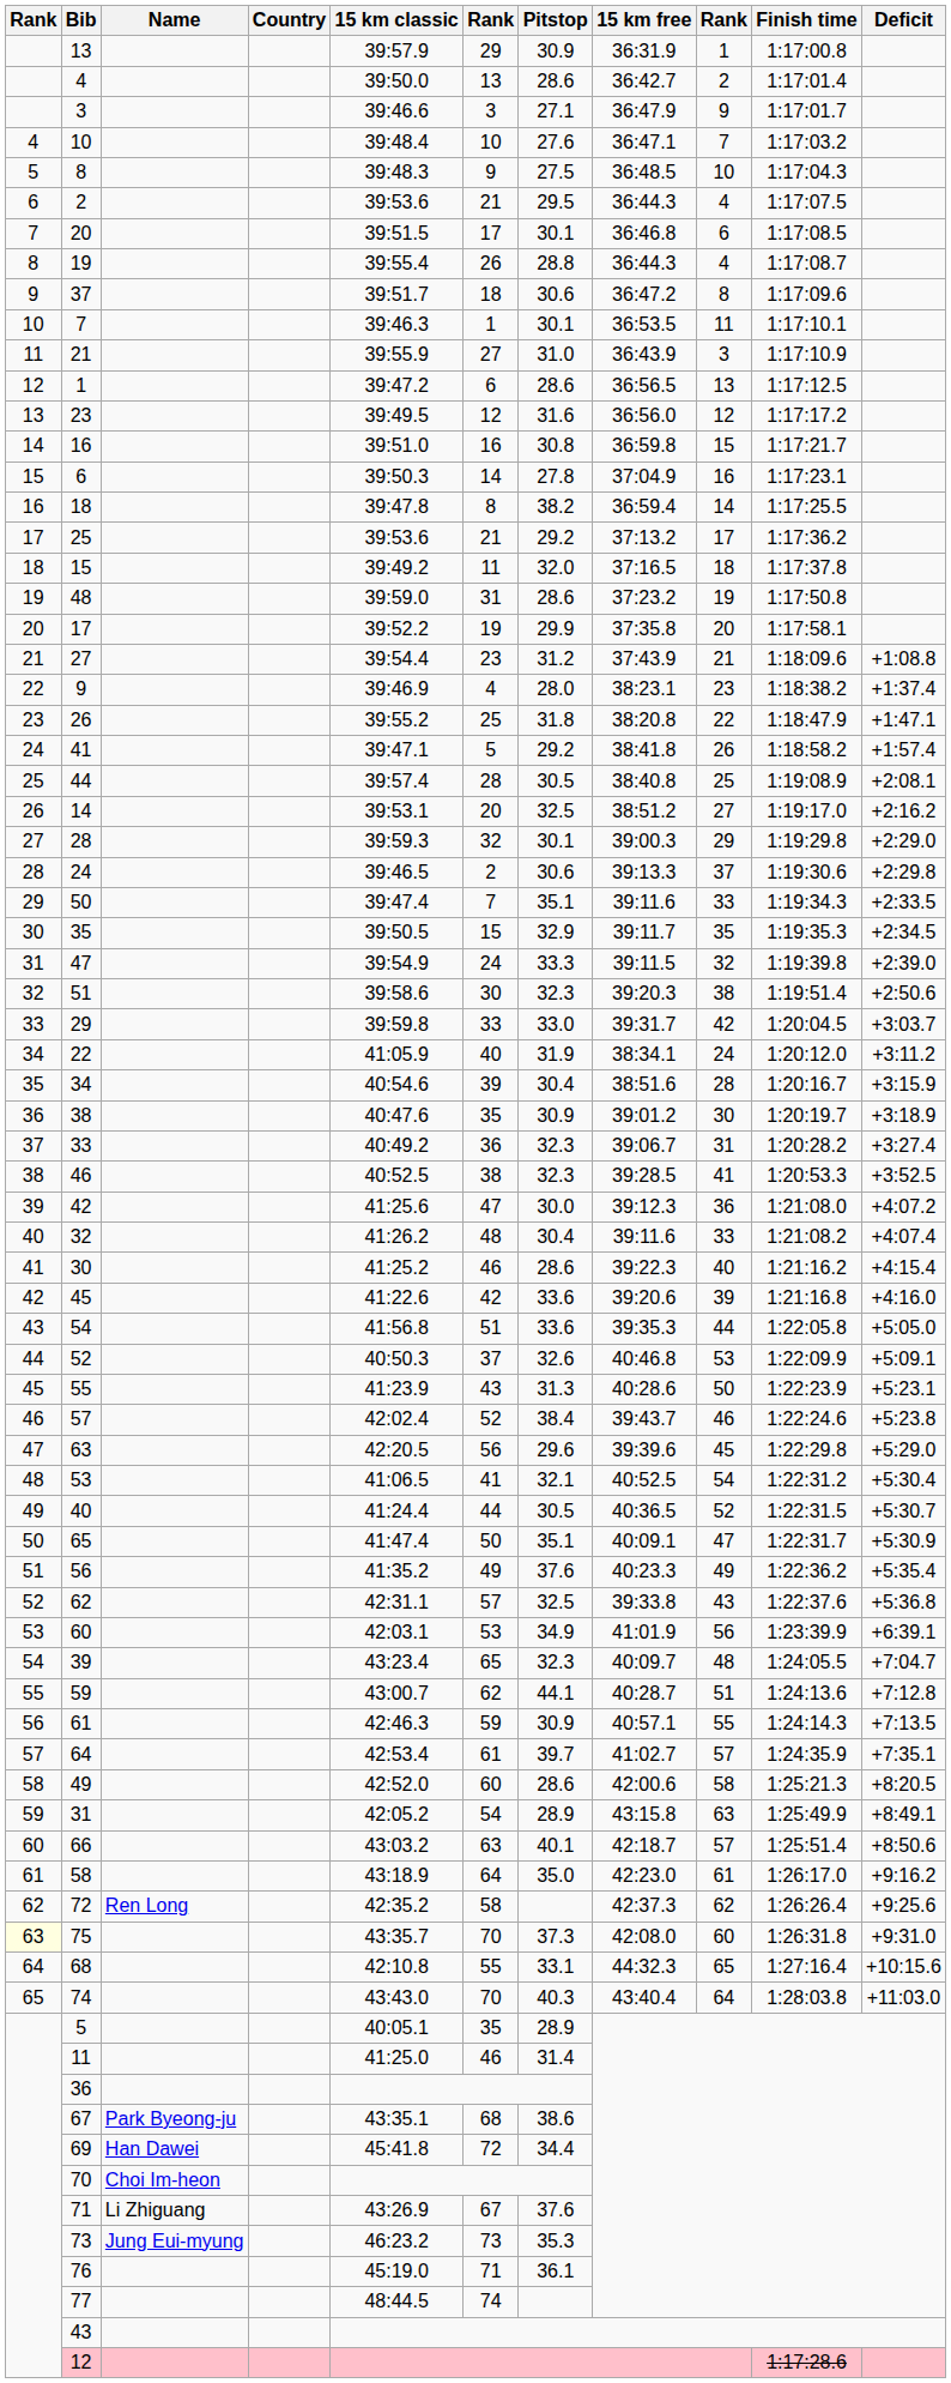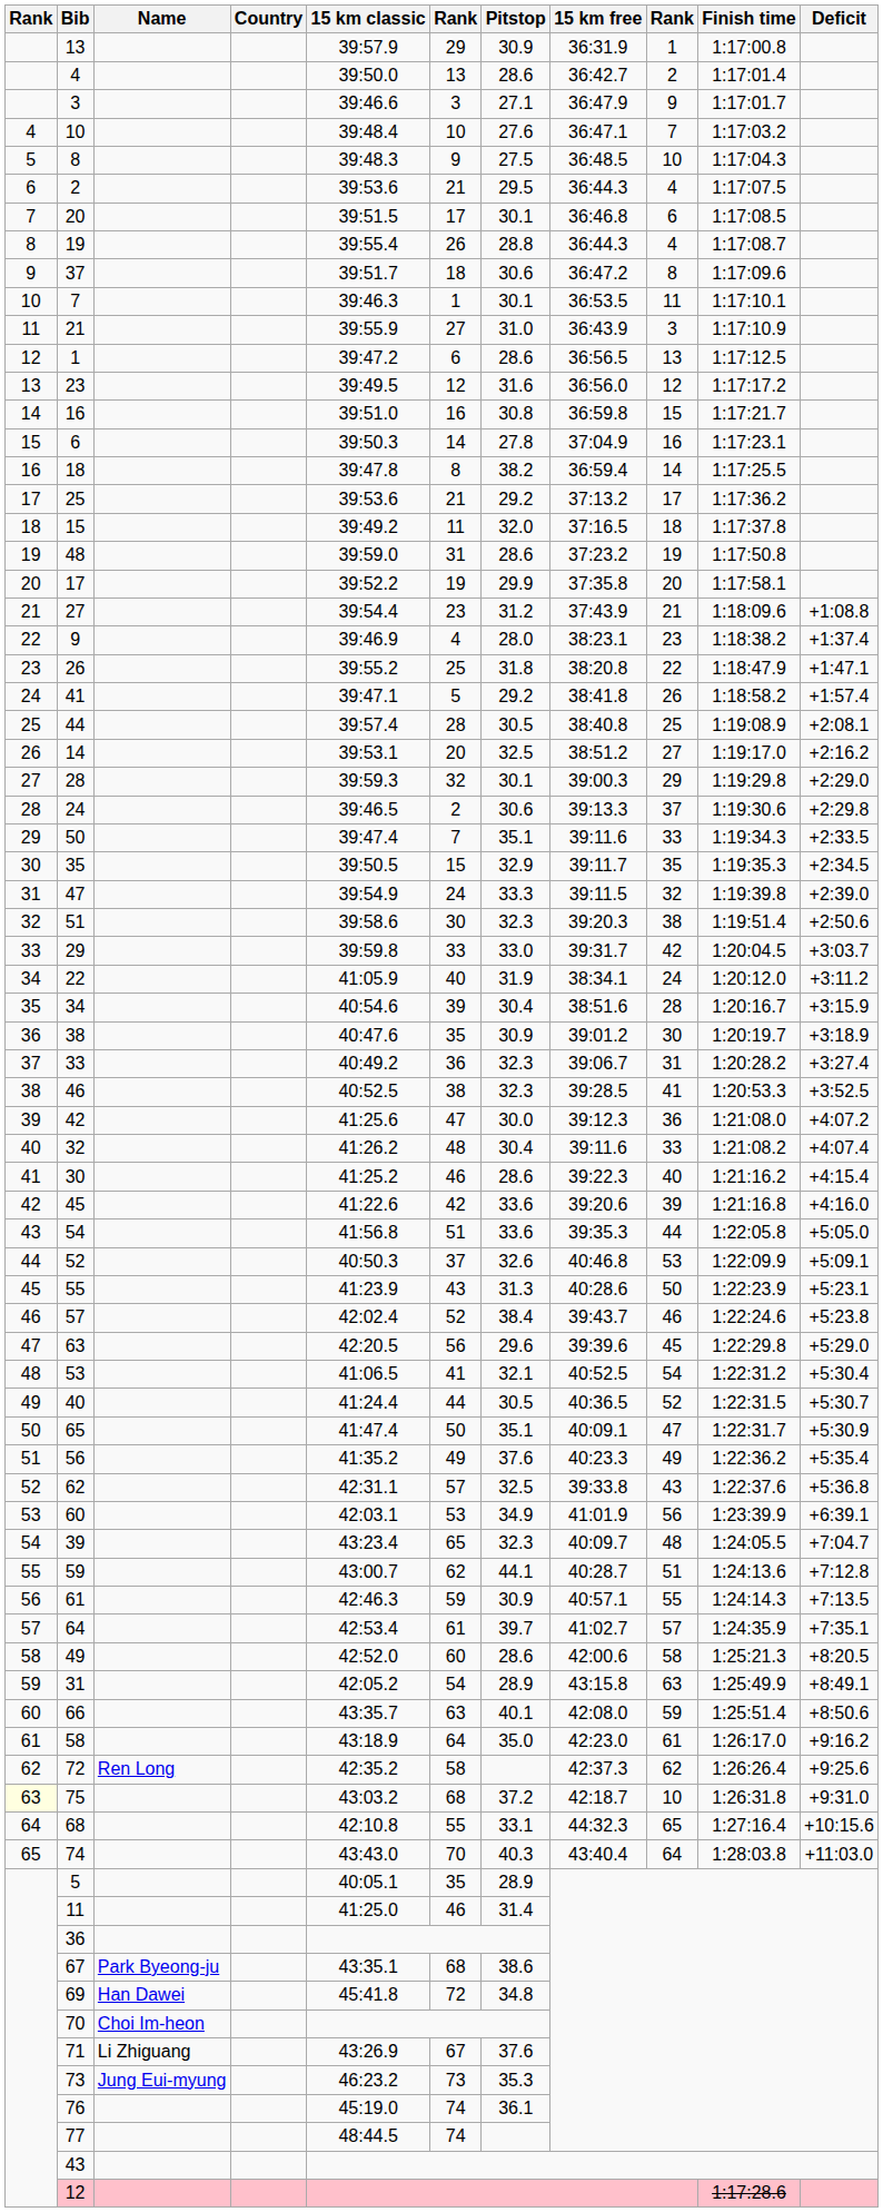66 | 15 km classic: 43:03.2 -> 43:35.7
66 | 15 km free: 42:18.7 -> 42:08.0
66 | column 9: 57 -> 59
75 | 15 km classic: 43:35.7 -> 43:03.2
75 | column 6: 70 -> 68
75 | Pitstop: 37.3 -> 37.2
75 | 15 km free: 42:08.0 -> 42:18.7
75 | column 9: 60 -> 10
69 | Pitstop: 34.4 -> 34.8
76 | column 6: 71 -> 74
